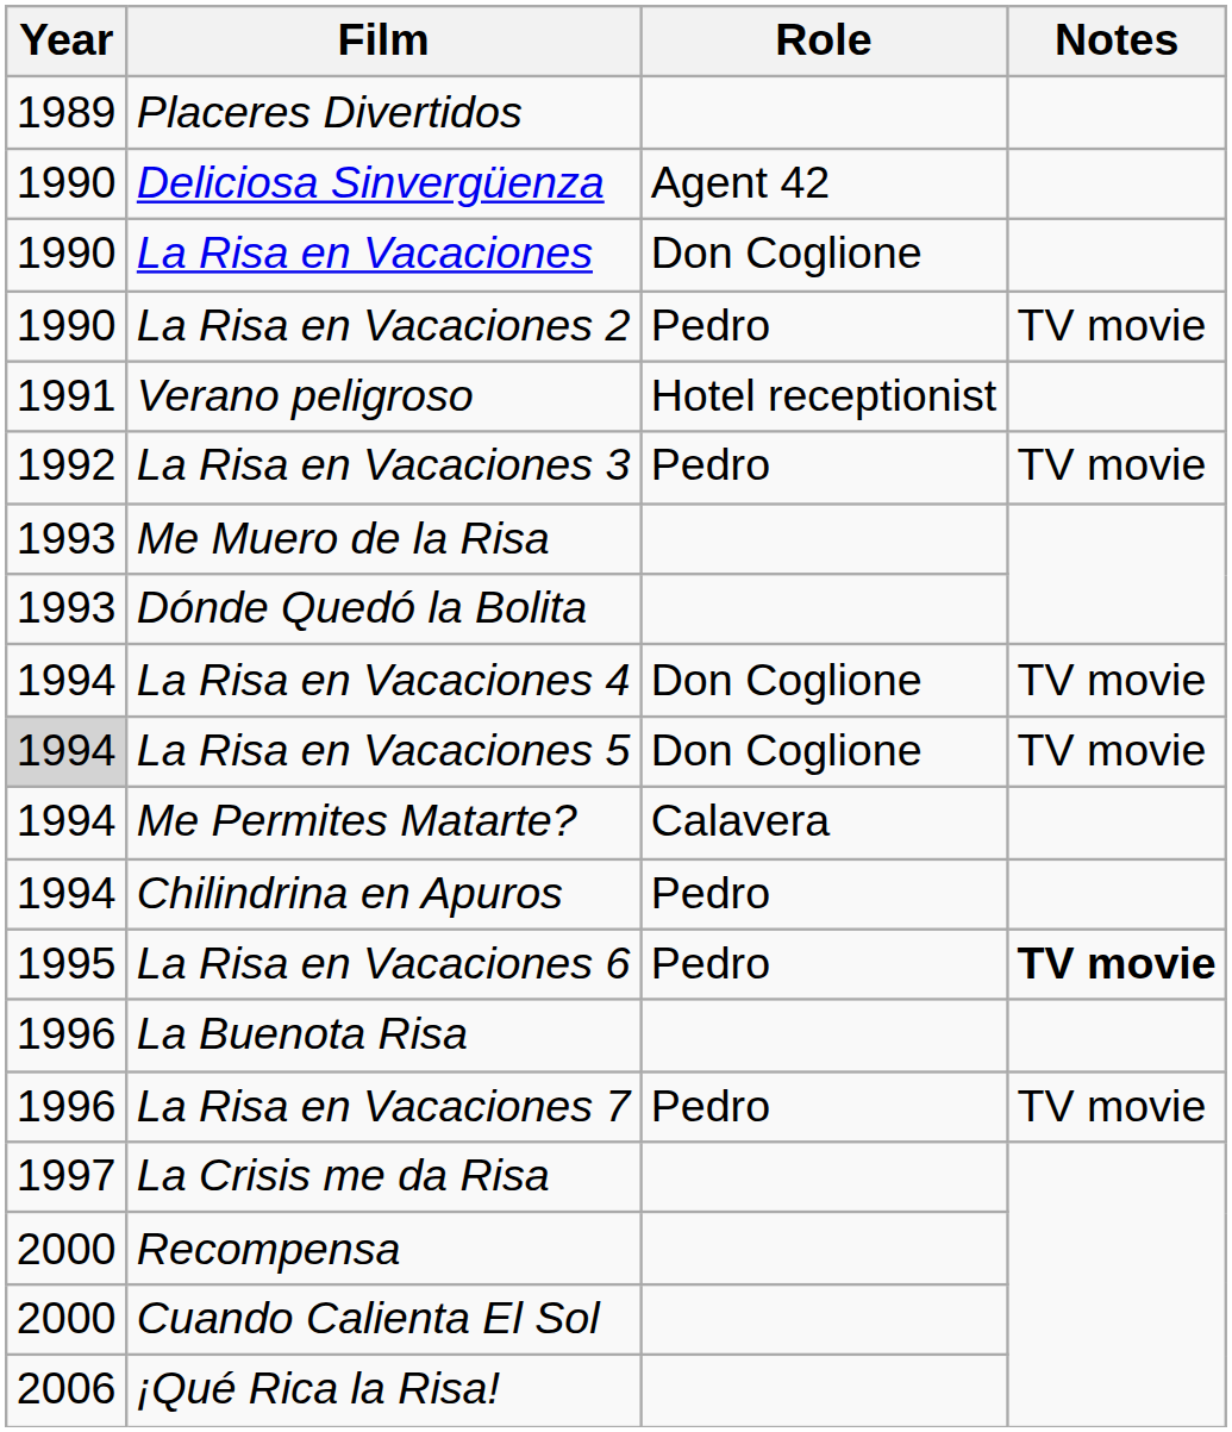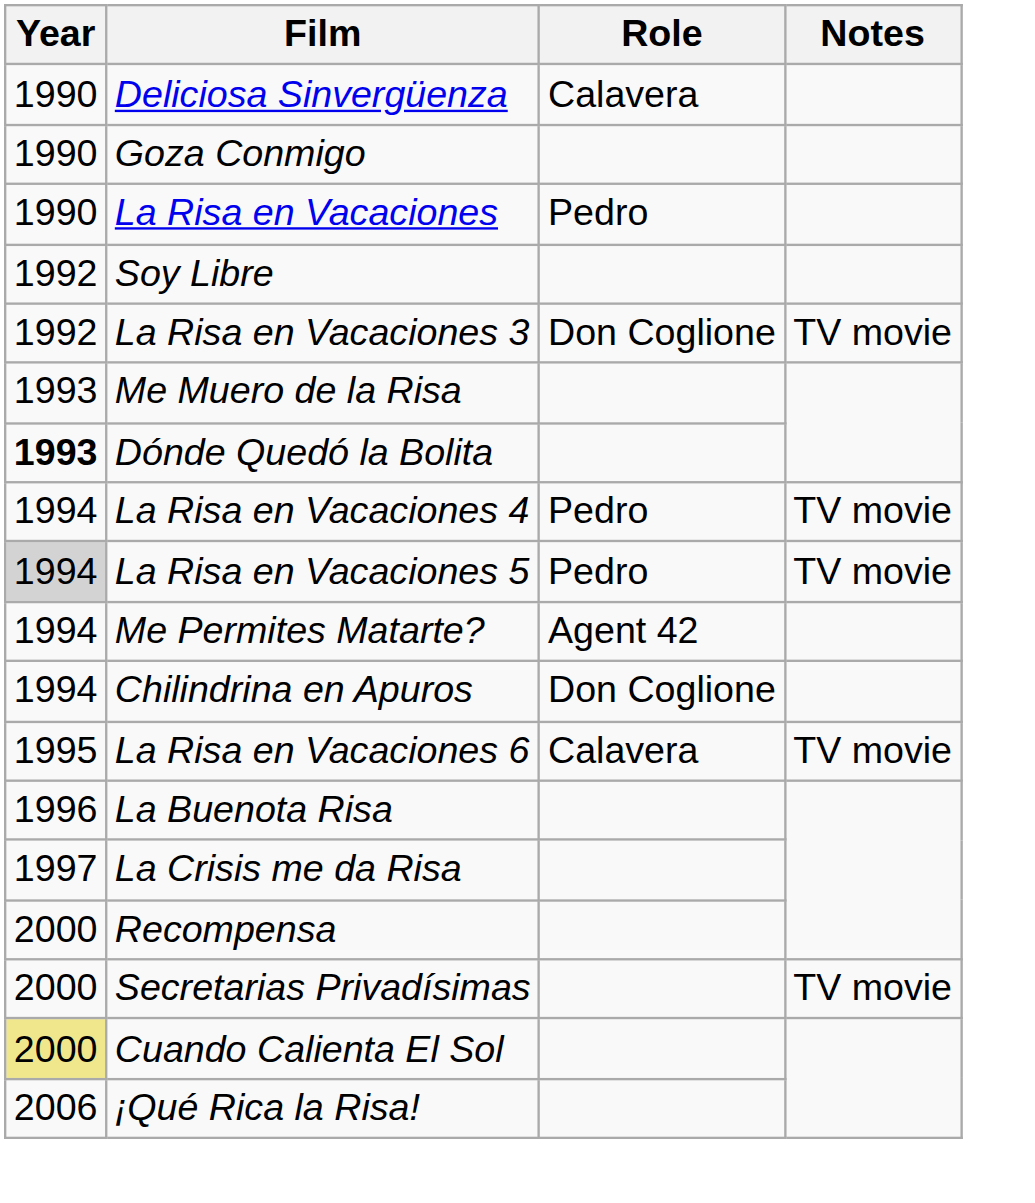- row: 1989 | Placeres Divertidos
Deliciosa Sinvergüenza | Role: Agent 42 -> Calavera
+ row: 1990 | Goza Conmigo
La Risa en Vacaciones | Role: Don Coglione -> Pedro
- row: 1990 | La Risa en Vacaciones 2 | Pedro | TV movie
- row: 1991 | Verano peligroso | Hotel receptionist
+ row: 1992 | Soy Libre
La Risa en Vacaciones 3 | Role: Pedro -> Don Coglione
Dónde Quedó la Bolita | Year: normal -> bold
La Risa en Vacaciones 4 | Role: Don Coglione -> Pedro
La Risa en Vacaciones 5 | Role: Don Coglione -> Pedro
Me Permites Matarte? | Role: Calavera -> Agent 42
Chilindrina en Apuros | Role: Pedro -> Don Coglione
La Risa en Vacaciones 6 | Role: Pedro -> Calavera
La Risa en Vacaciones 6 | Notes: bold -> normal
- row: 1996 | La Risa en Vacaciones 7 | Pedro | TV movie
+ row: 2000 | Secretarias Privadísimas | TV movie
Cuando Calienta El Sol | Year: no background -> khaki background
